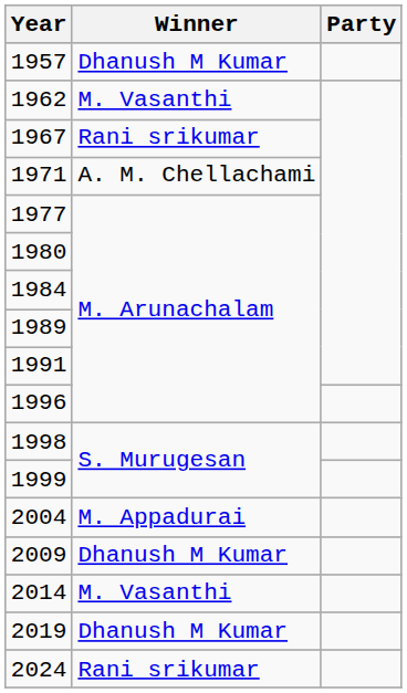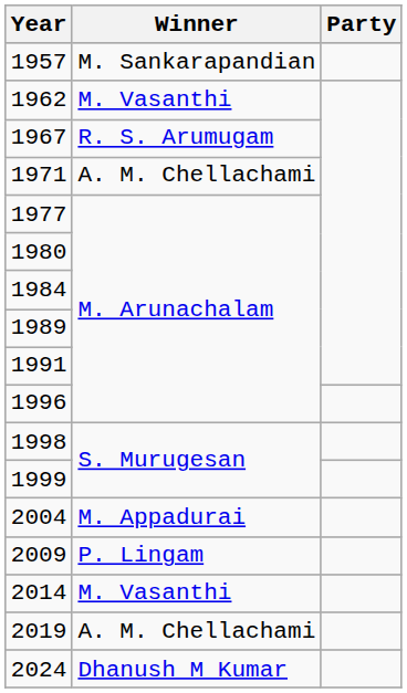1957 | Winner: Dhanush M Kumar -> M. Sankarapandian
1967 | Winner: Rani srikumar -> R. S. Arumugam
2009 | Winner: Dhanush M Kumar -> P. Lingam
2019 | Winner: Dhanush M Kumar -> A. M. Chellachami
2024 | Winner: Rani srikumar -> Dhanush M Kumar
